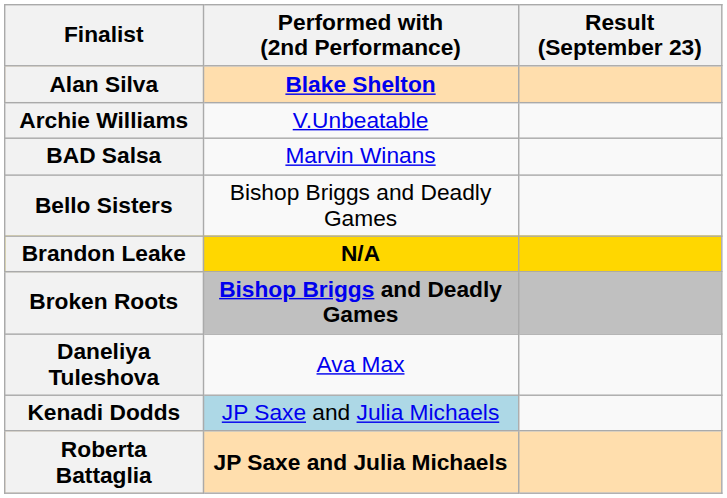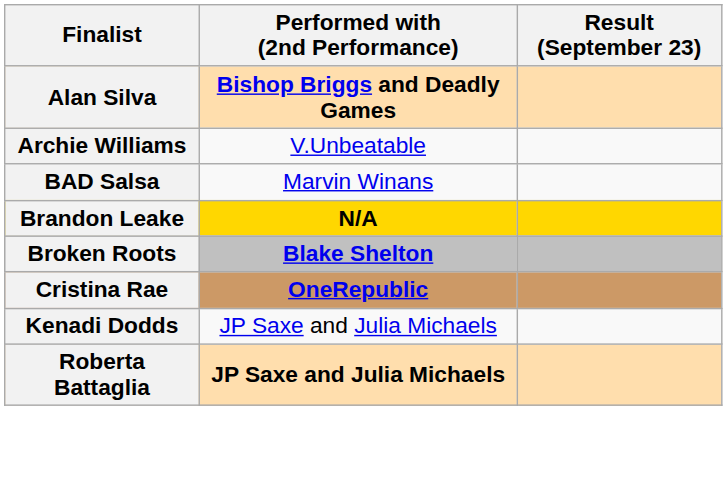Alan Silva | Performed with (2nd Performance): Blake Shelton -> Bishop Briggs and Deadly Games
- row: Bello Sisters | Bishop Briggs and Deadly Games
Broken Roots | Performed with (2nd Performance): Bishop Briggs and Deadly Games -> Blake Shelton
+ row: Cristina Rae | OneRepublic
- row: Daneliya Tuleshova | Ava Max
Kenadi Dodds | Performed with (2nd Performance): lightblue background -> no background
